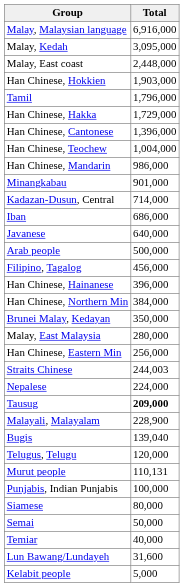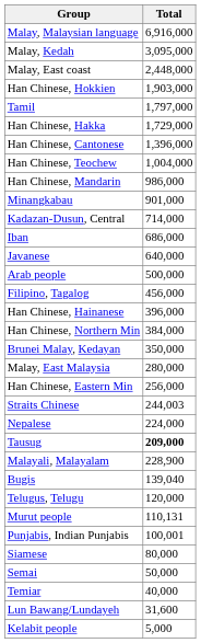Tamil | Total: 1,796,000 -> 1,797,000
Punjabis, Indian Punjabis | Total: 100,000 -> 100,001
